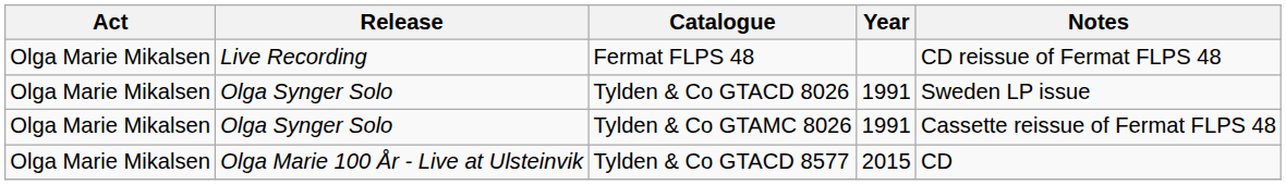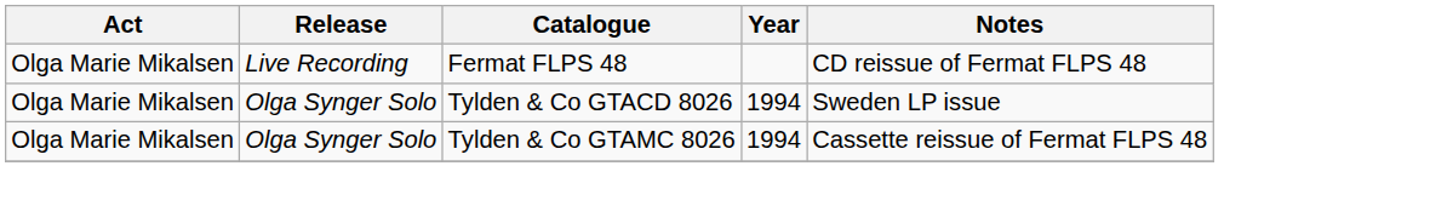Tylden & Co GTACD 8026 | Year: 1991 -> 1994
Tylden & Co GTAMC 8026 | Year: 1991 -> 1994
- row: Olga Marie Mikalsen | Olga Marie 100 År - Live at Ulsteinvik | Tylden & Co GTACD 8577 | 2015 | CD
